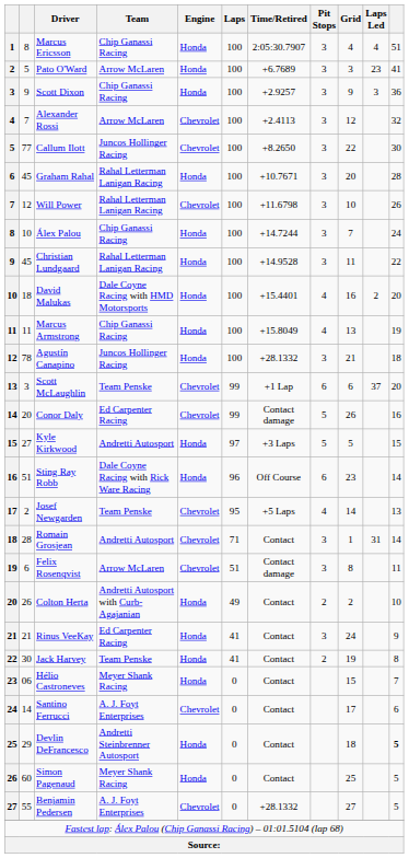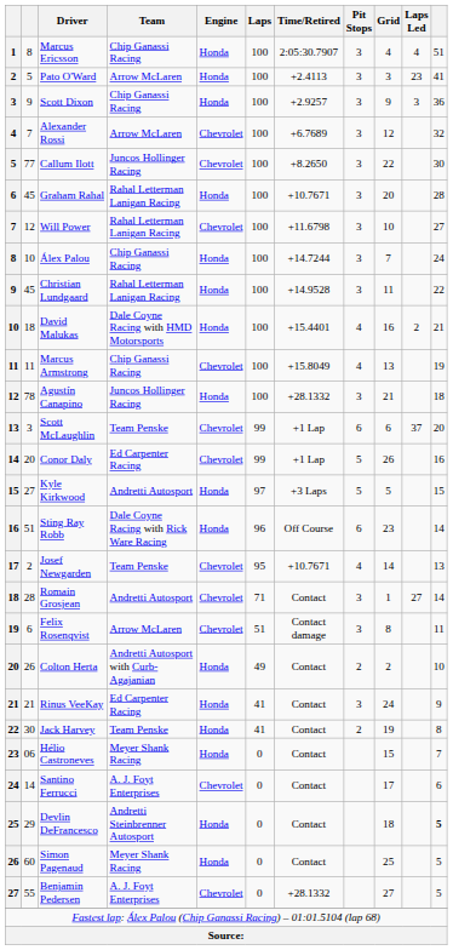Pato O'Ward | Time/Retired: +6.7689 -> +2.4113
Alexander Rossi | Time/Retired: +2.4113 -> +6.7689
Will Power | column 11: 26 -> 27
David Malukas | column 11: 20 -> 21
Marcus Armstrong | Engine: Honda -> Chevrolet
Conor Daly | Time/Retired: Contact damage -> +1 Lap
Josef Newgarden | Time/Retired: +5 Laps -> +10.7671
Romain Grosjean | Laps Led: 31 -> 27
